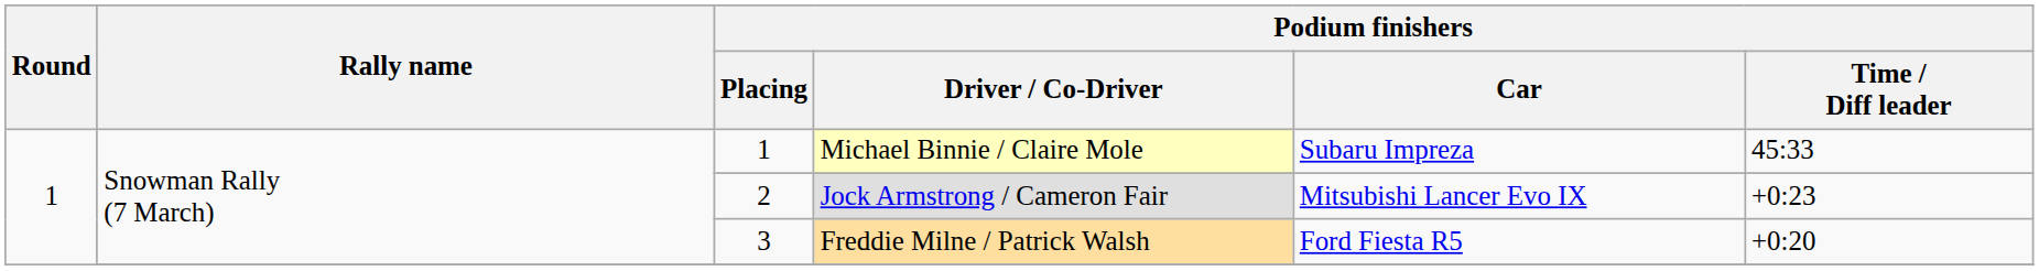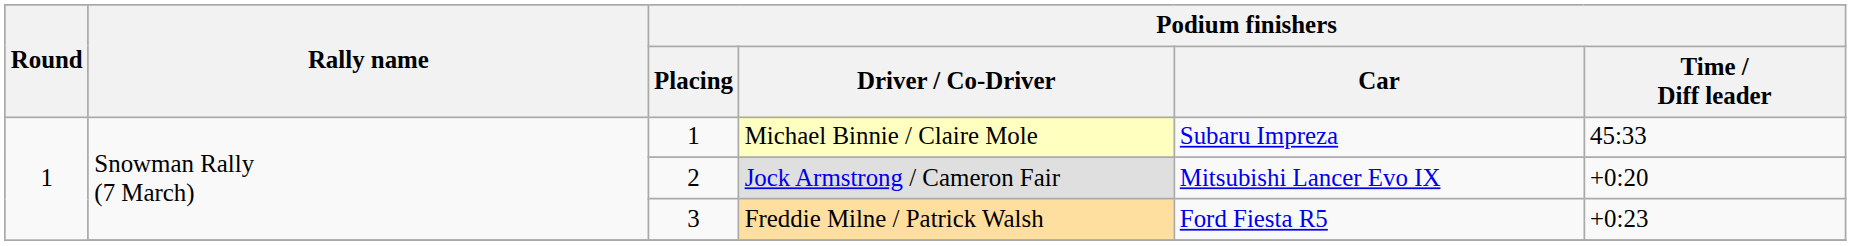Jock Armstrong / Cameron Fair | Podium finishers / Time / Diff leader: +0:23 -> +0:20
Freddie Milne / Patrick Walsh | Podium finishers / Time / Diff leader: +0:20 -> +0:23
